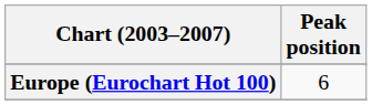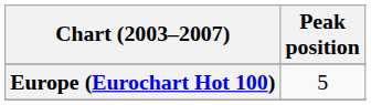Europe (Eurochart Hot 100) | Peak position: 6 -> 5
